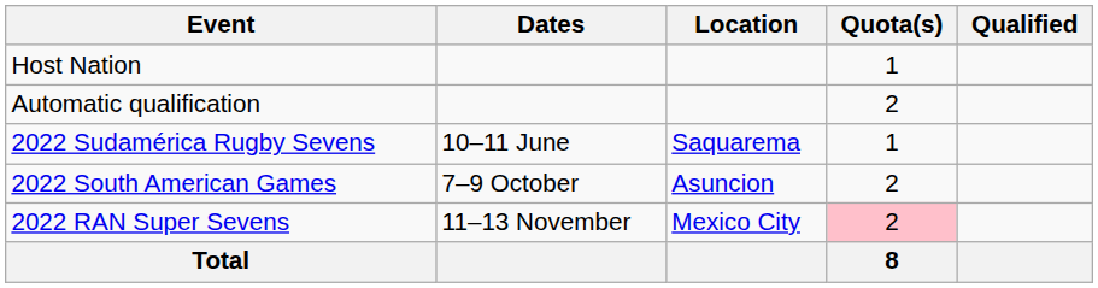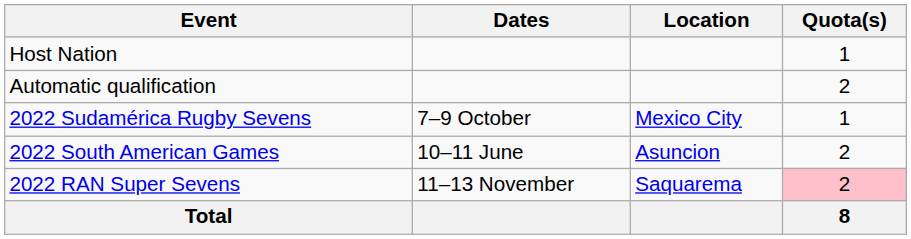- column: Qualified
2022 Sudamérica Rugby Sevens | Dates: 10–11 June -> 7–9 October
2022 Sudamérica Rugby Sevens | Location: Saquarema -> Mexico City
2022 South American Games | Dates: 7–9 October -> 10–11 June
2022 RAN Super Sevens | Location: Mexico City -> Saquarema
